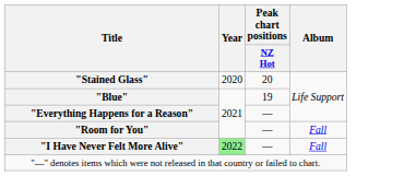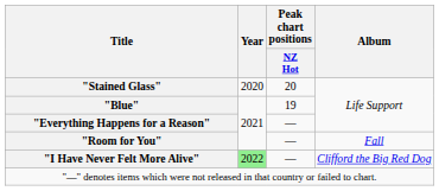"I Have Never Felt More Alive" | Album: Fall -> Clifford the Big Red Dog
